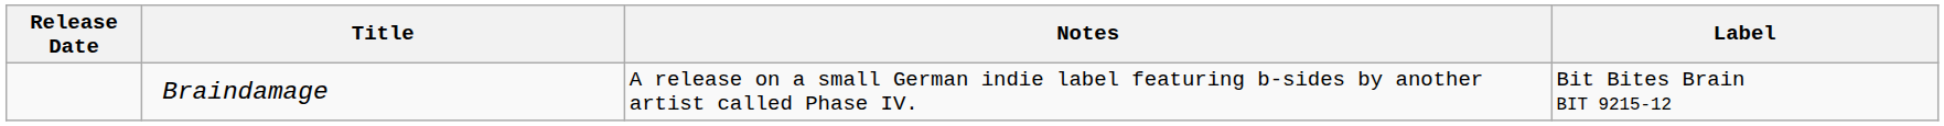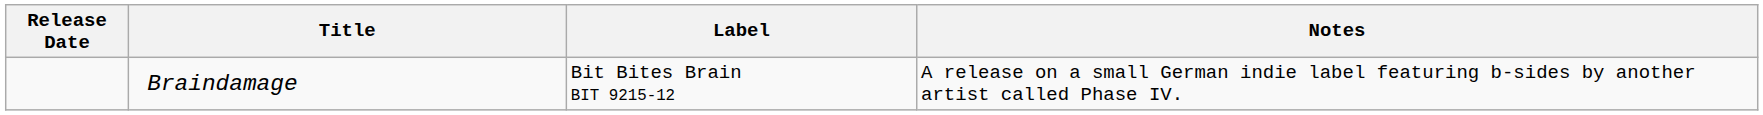columns swapped: Label <-> Notes
